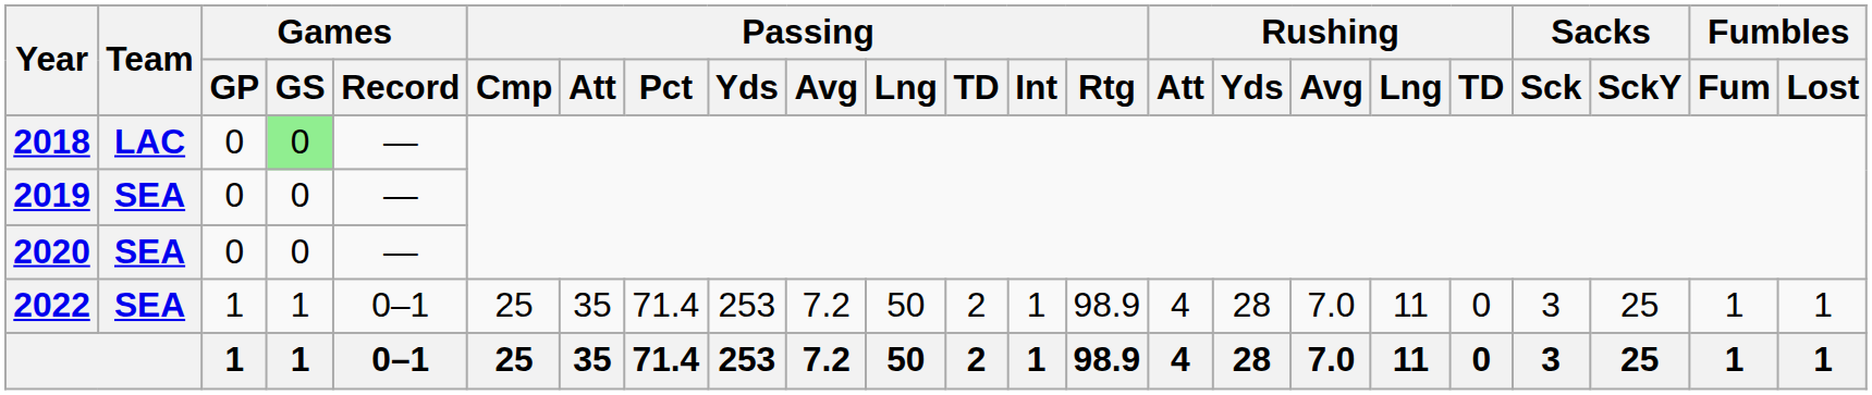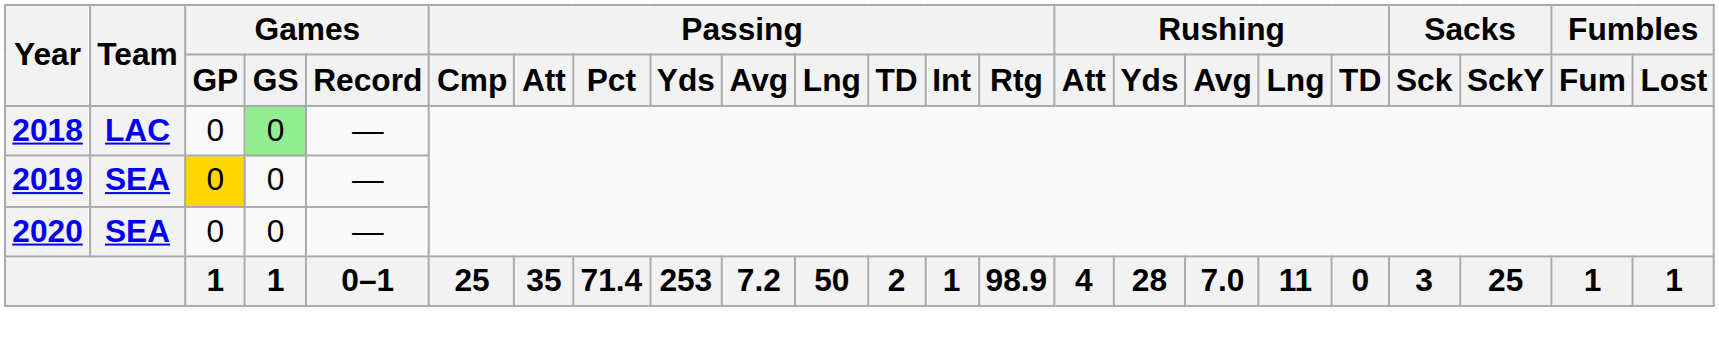2019 | Games / GP: no background -> gold background
- row: 2022 | SEA | 1 | 1 | 0–1 | 25 | 35 | 71.4 | 253 | 7.2 | 50 | 2 | 1 | 98.9 | 4 | 28 | 7.0 | 11 | 0 | 3 | 25 | 1 | 1
